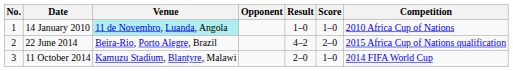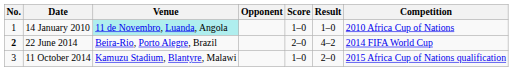columns swapped: Score <-> Result
22 June 2014 | No.: normal -> bold
22 June 2014 | Competition: 2015 Africa Cup of Nations qualification -> 2014 FIFA World Cup
11 October 2014 | Competition: 2014 FIFA World Cup -> 2015 Africa Cup of Nations qualification
